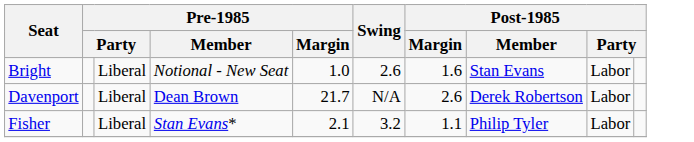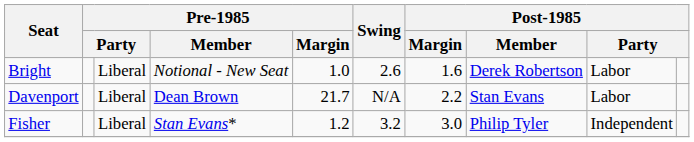Bright | Post-1985 / Member: Stan Evans -> Derek Robertson
Davenport | Post-1985 / Margin: 2.6 -> 2.2
Davenport | Post-1985 / Member: Derek Robertson -> Stan Evans
Fisher | Pre-1985 / Margin: 2.1 -> 1.2
Fisher | Post-1985 / Margin: 1.1 -> 3.0
Fisher | column 9: Labor -> Independent
